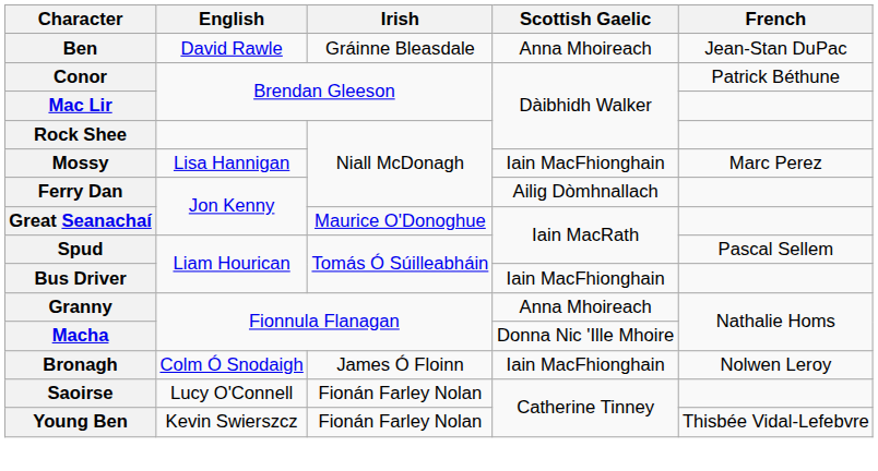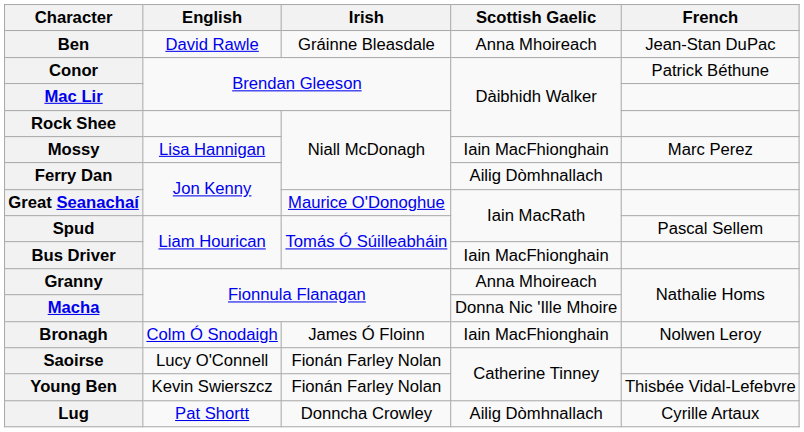+ row: Lug | Pat Shortt | Donncha Crowley | Ailig Dòmhnallach | Cyrille Artaux
